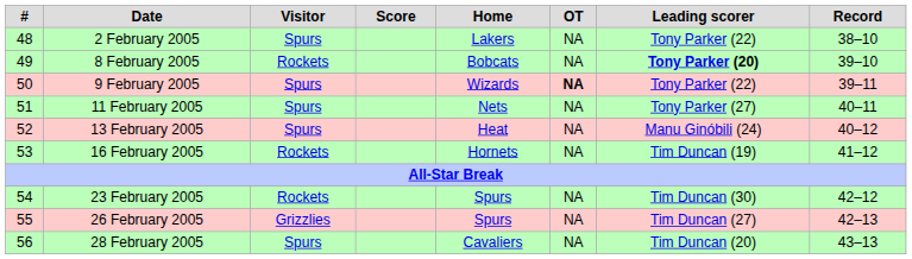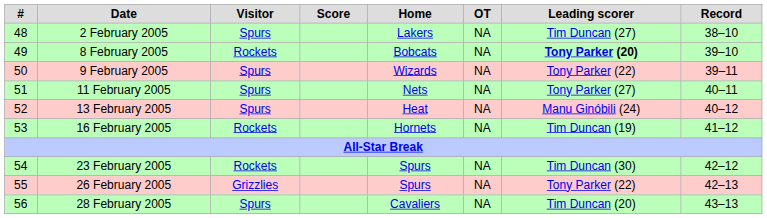2 February 2005 | Leading scorer: Tony Parker (22) -> Tim Duncan (27)
9 February 2005 | OT: bold -> normal
26 February 2005 | Leading scorer: Tim Duncan (27) -> Tony Parker (22)
